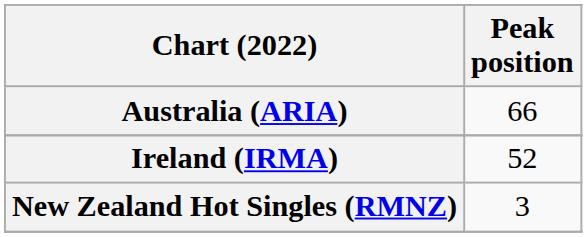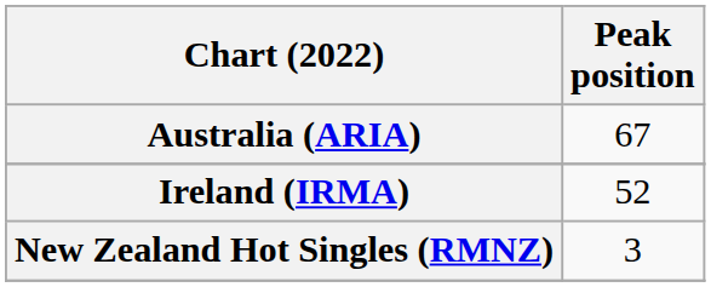Australia (ARIA) | Peak position: 66 -> 67
